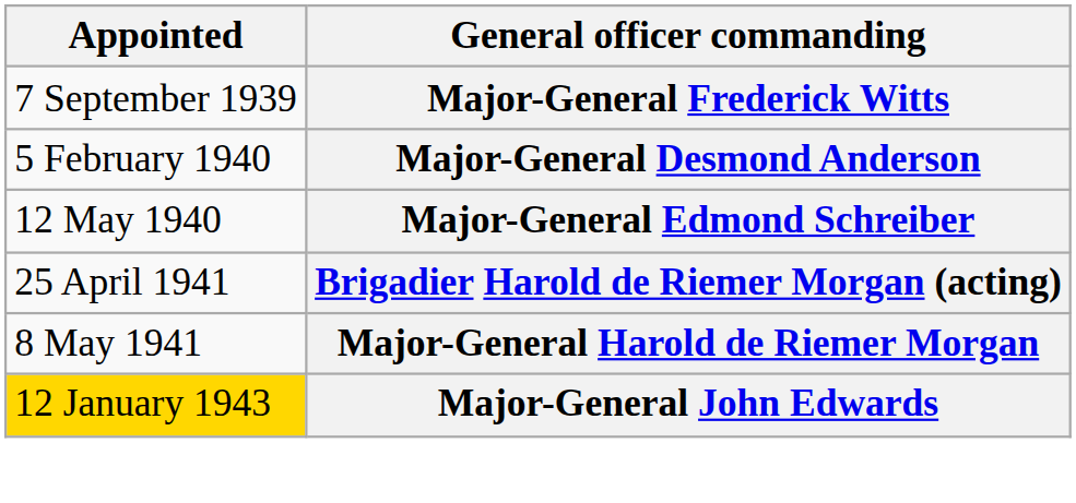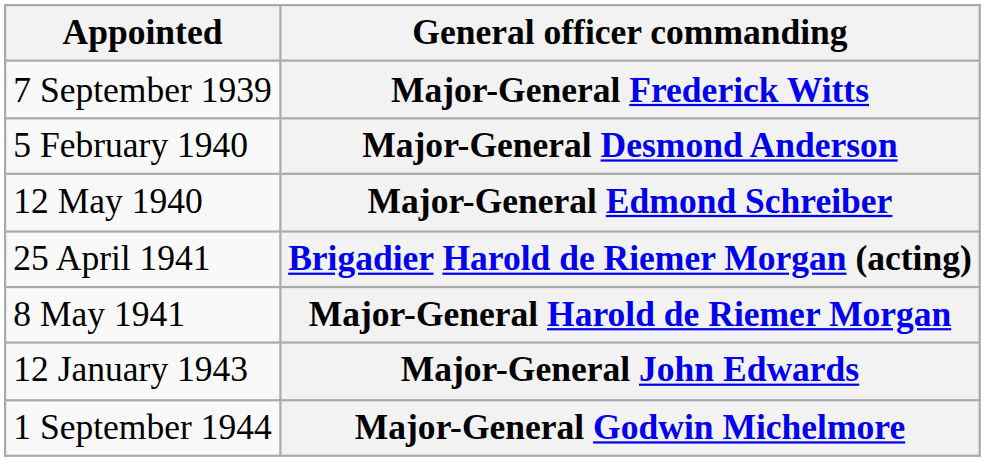Major-General John Edwards | Appointed: gold background -> no background
+ row: 1 September 1944 | Major-General Godwin Michelmore
